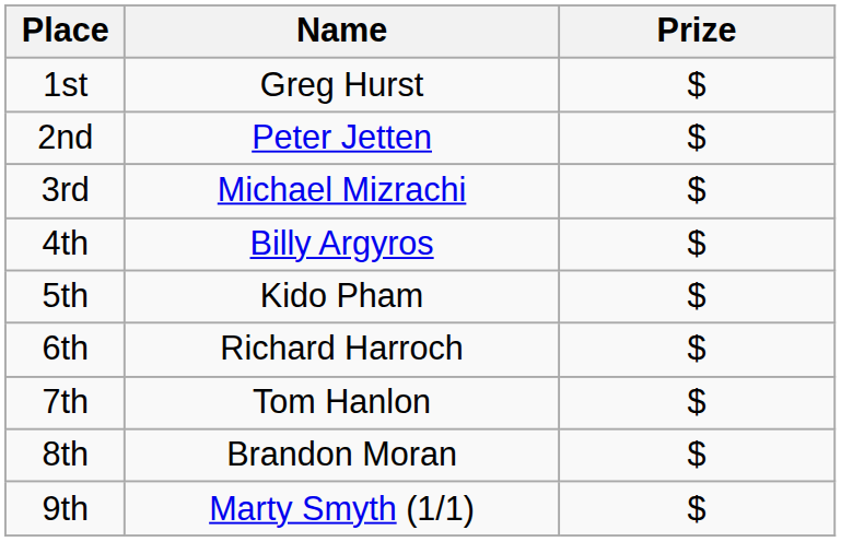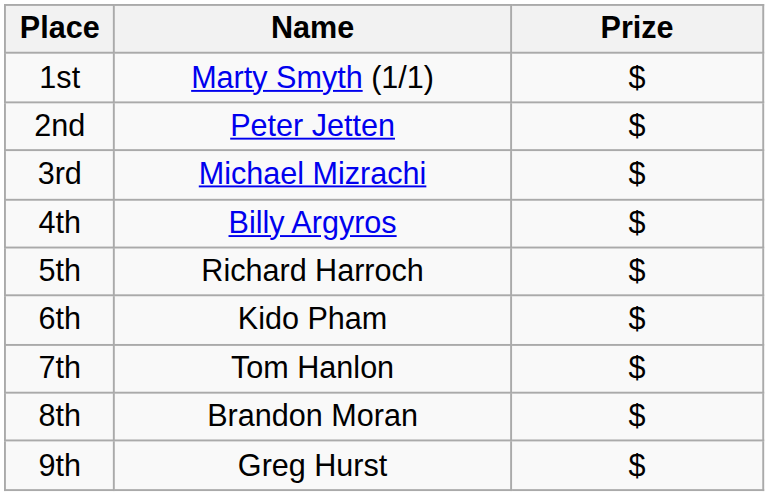1st | Name: Greg Hurst -> Marty Smyth (1/1)
5th | Name: Kido Pham -> Richard Harroch
6th | Name: Richard Harroch -> Kido Pham
9th | Name: Marty Smyth (1/1) -> Greg Hurst
